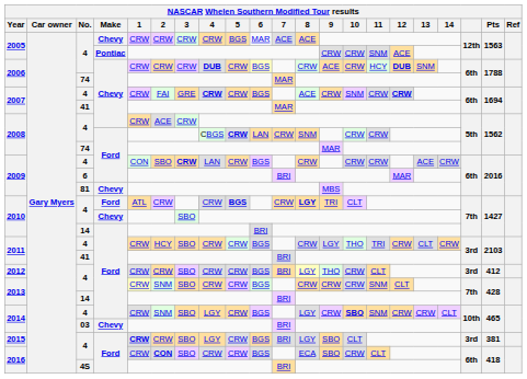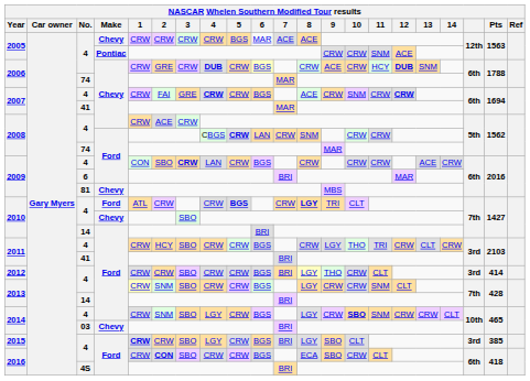2006 / 4 | 2: CRW -> GRE
2012 | Pts: 412 -> 414
2013 / 4 | 8: CRW -> LGY
2015 | Pts: 381 -> 385
